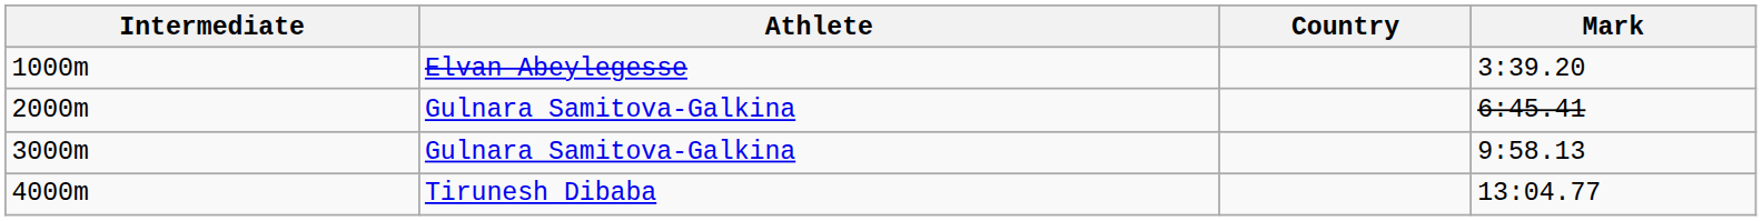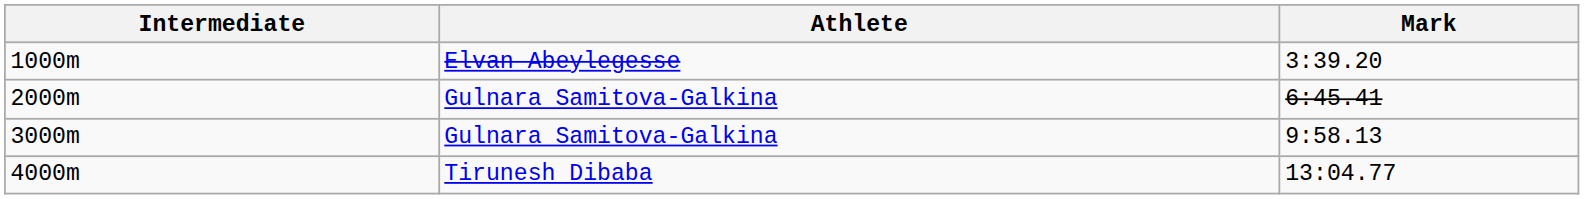- column: Country
